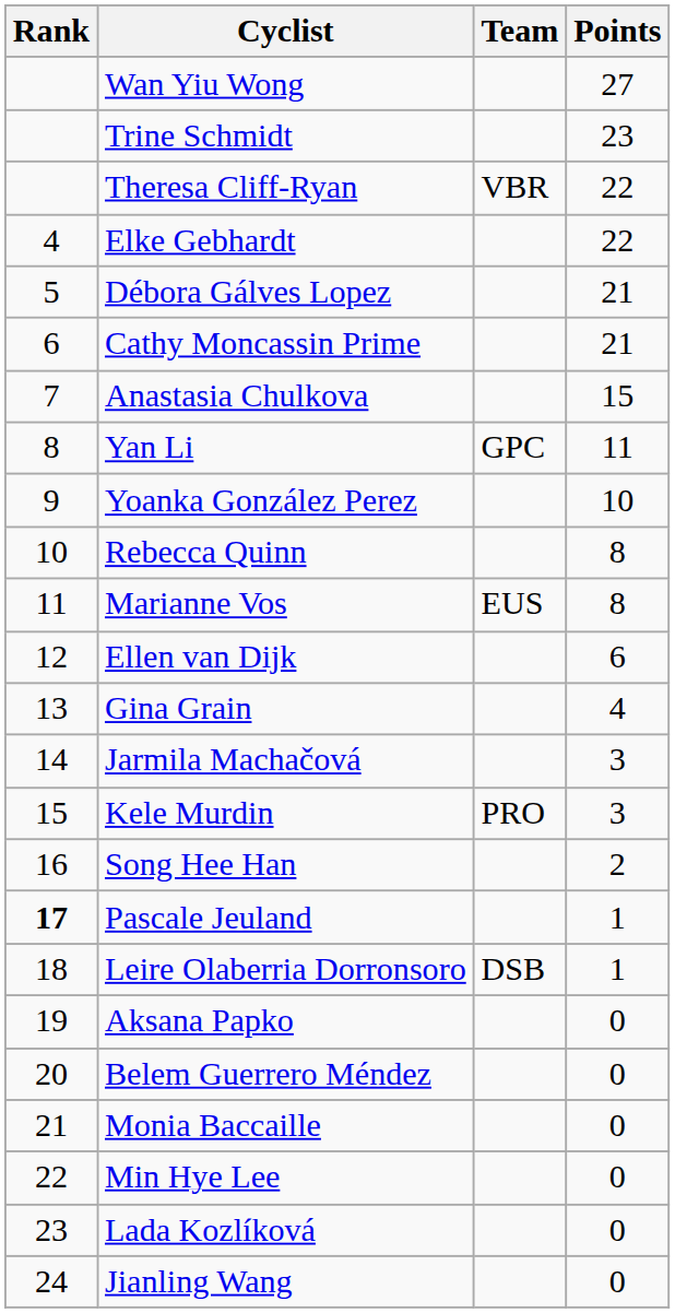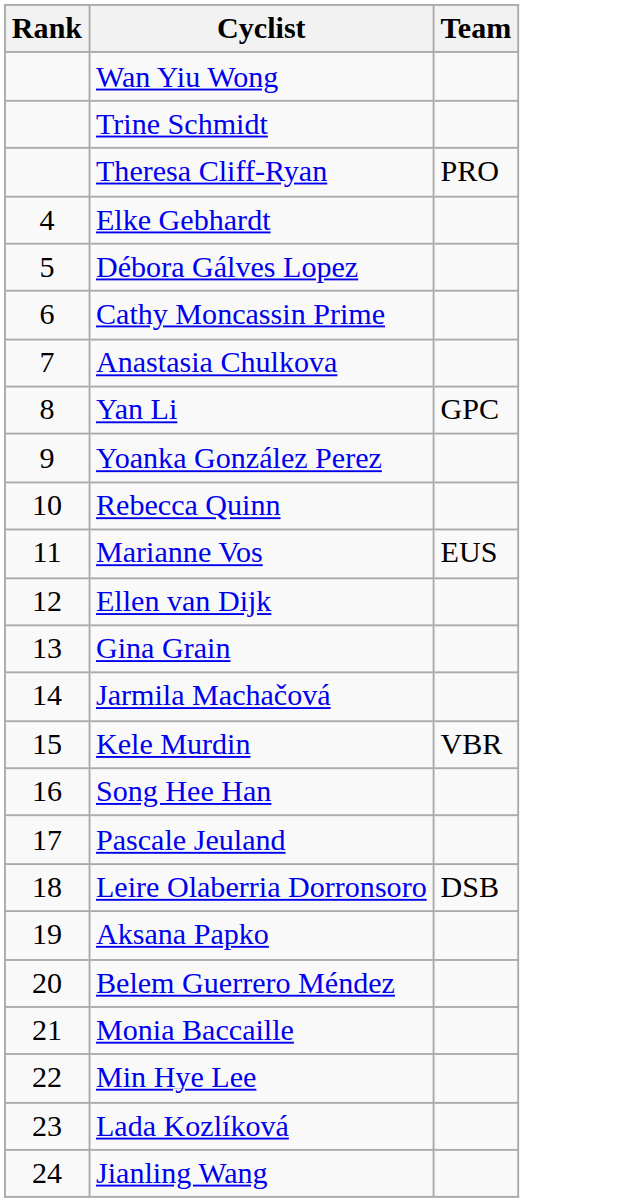- column: Points | 27 | 23 | 22 | 22 | 21 | 21 | 15 | 11 | 10 | 8 | 8 | 6 | 4 | 3 | 3 | 2 | 1 | 1 | 0 | 0 | 0 | 0 | 0 | 0
Theresa Cliff-Ryan | Team: VBR -> PRO
Kele Murdin | Team: PRO -> VBR
Pascale Jeuland | Rank: bold -> normal
